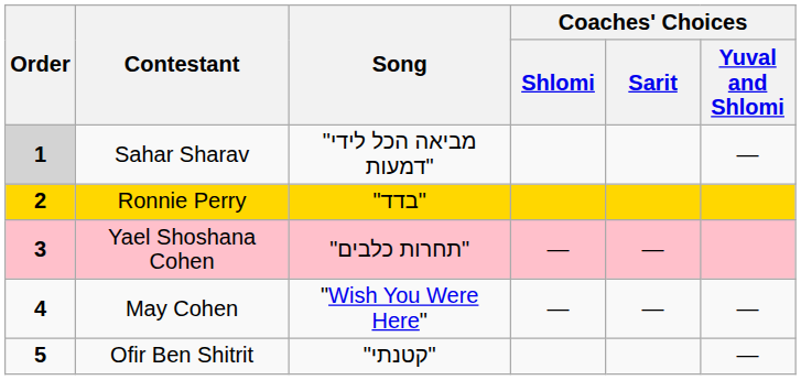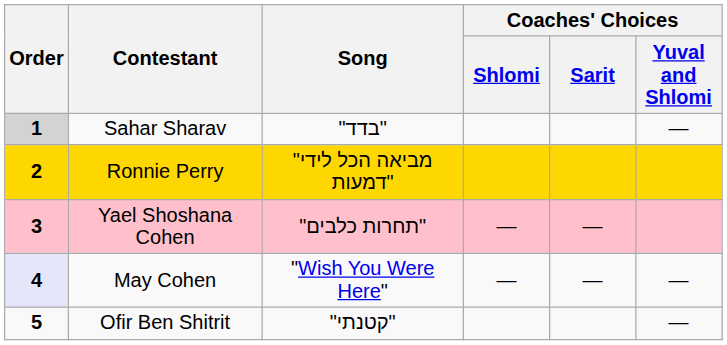Sahar Sharav | Song: "מביאה הכל לידי דמעות" -> "בדד"
Ronnie Perry | Song: "בדד" -> "מביאה הכל לידי דמעות"
May Cohen | Order: no background -> lavender background
